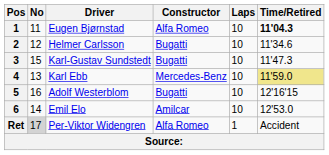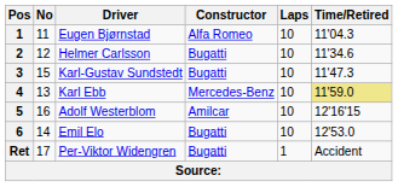Eugen Bjørnstad | Time/Retired: bold -> normal
Adolf Westerblom | Constructor: Bugatti -> Amilcar
Emil Elo | Constructor: Amilcar -> Bugatti
Per-Viktor Widengren | No: lightgrey background -> no background
Per-Viktor Widengren | Constructor: Alfa Romeo -> Bugatti
